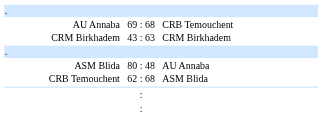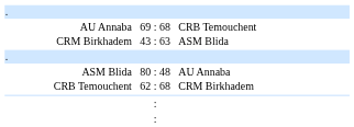43 : 63 | column 3: CRM Birkhadem -> ASM Blida
62 : 68 | column 3: ASM Blida -> CRM Birkhadem
